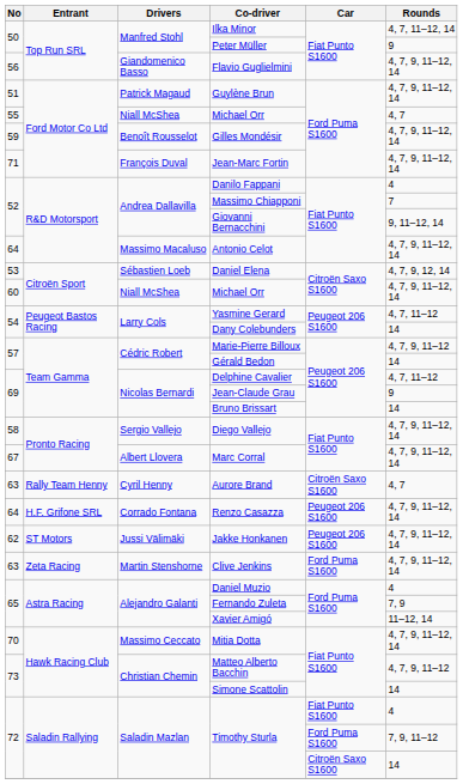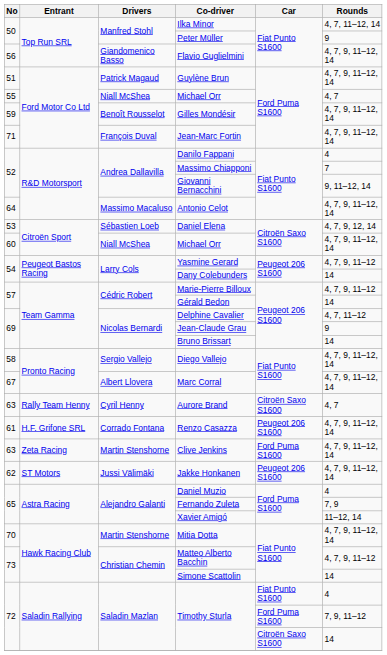Yasmine Gerard | Rounds: 4, 7, 11–12 -> 4, 7, 9, 11–12
Renzo Casazza | No: 64 -> 61
rows swapped: Jakke Honkanen <-> Clive Jenkins
Mitia Dotta | Drivers: Massimo Ceccato -> Martin Stenshorne
